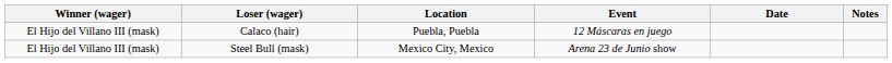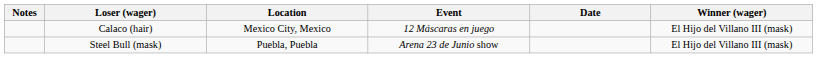columns swapped: Winner (wager) <-> Notes
Calaco (hair) | Location: Puebla, Puebla -> Mexico City, Mexico
Steel Bull (mask) | Location: Mexico City, Mexico -> Puebla, Puebla
